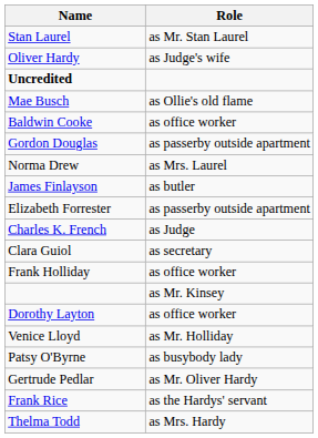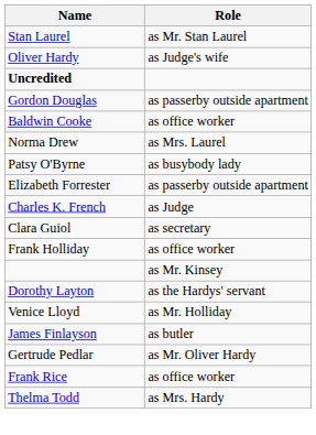- row: Mae Busch | as Ollie's old flame
rows swapped: Baldwin Cooke <-> Gordon Douglas
rows swapped: James Finlayson <-> Patsy O'Byrne
Dorothy Layton | Role: as office worker -> as the Hardys' servant
Frank Rice | Role: as the Hardys' servant -> as office worker
